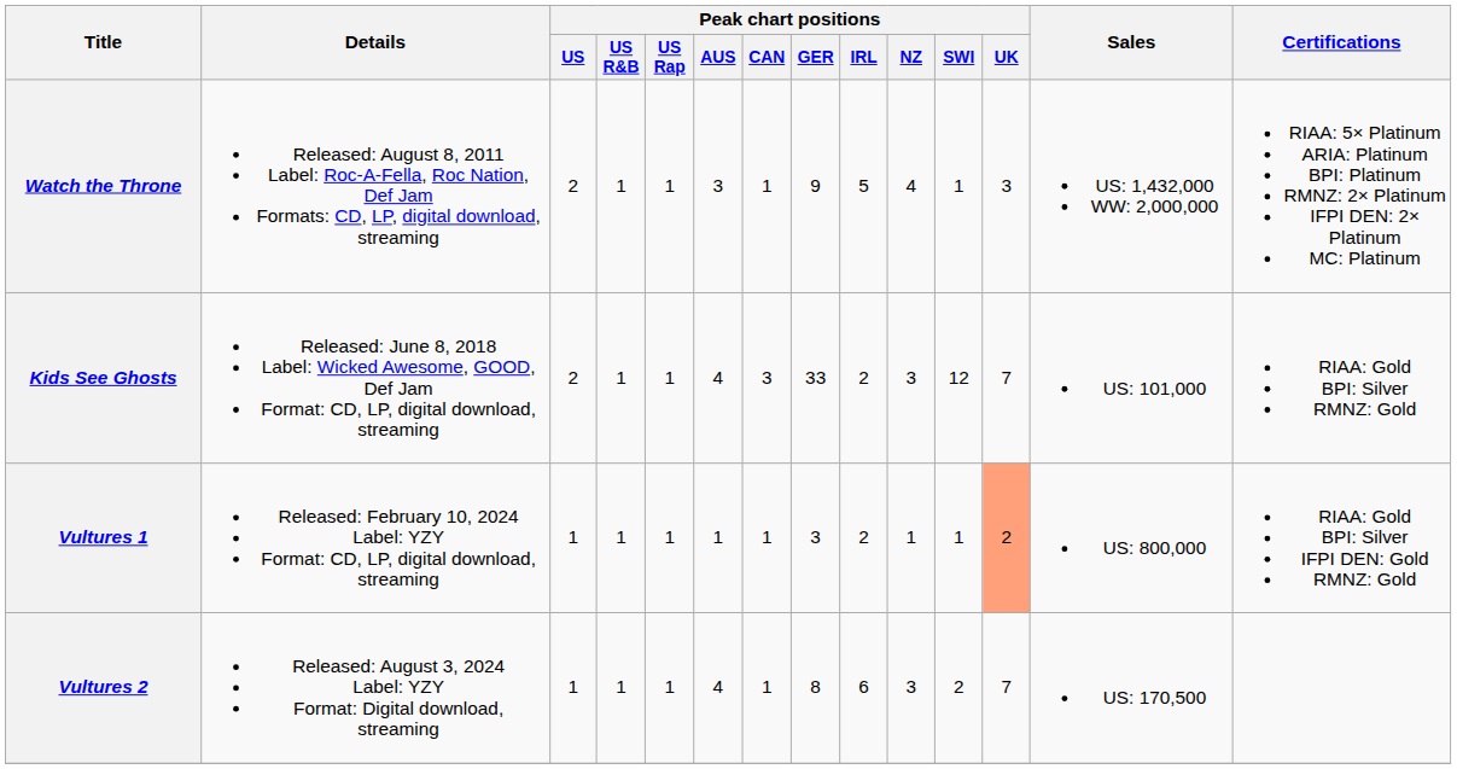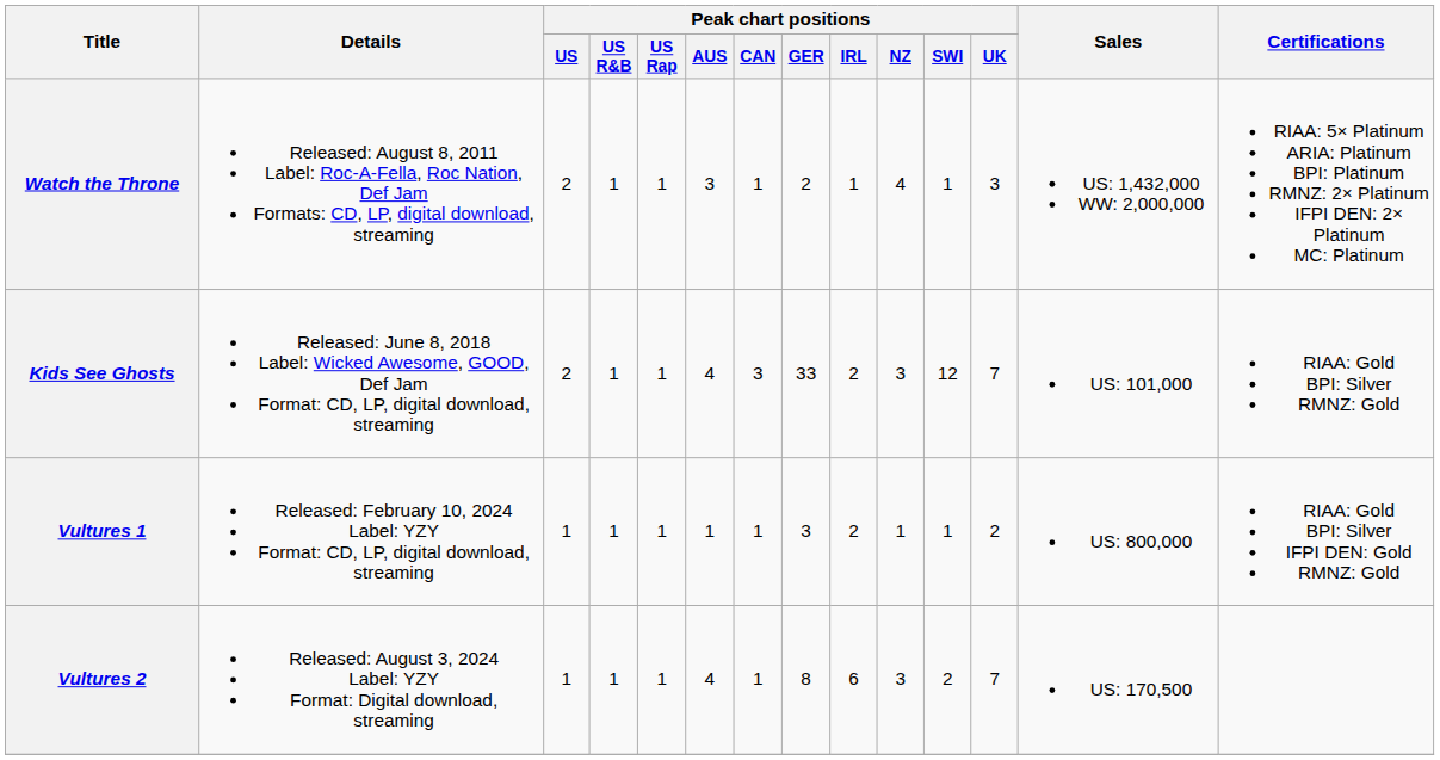Watch the Throne | Peak chart positions / GER: 9 -> 2
Watch the Throne | Peak chart positions / IRL: 5 -> 1
Vultures 1 | Peak chart positions / UK: lightsalmon background -> no background
